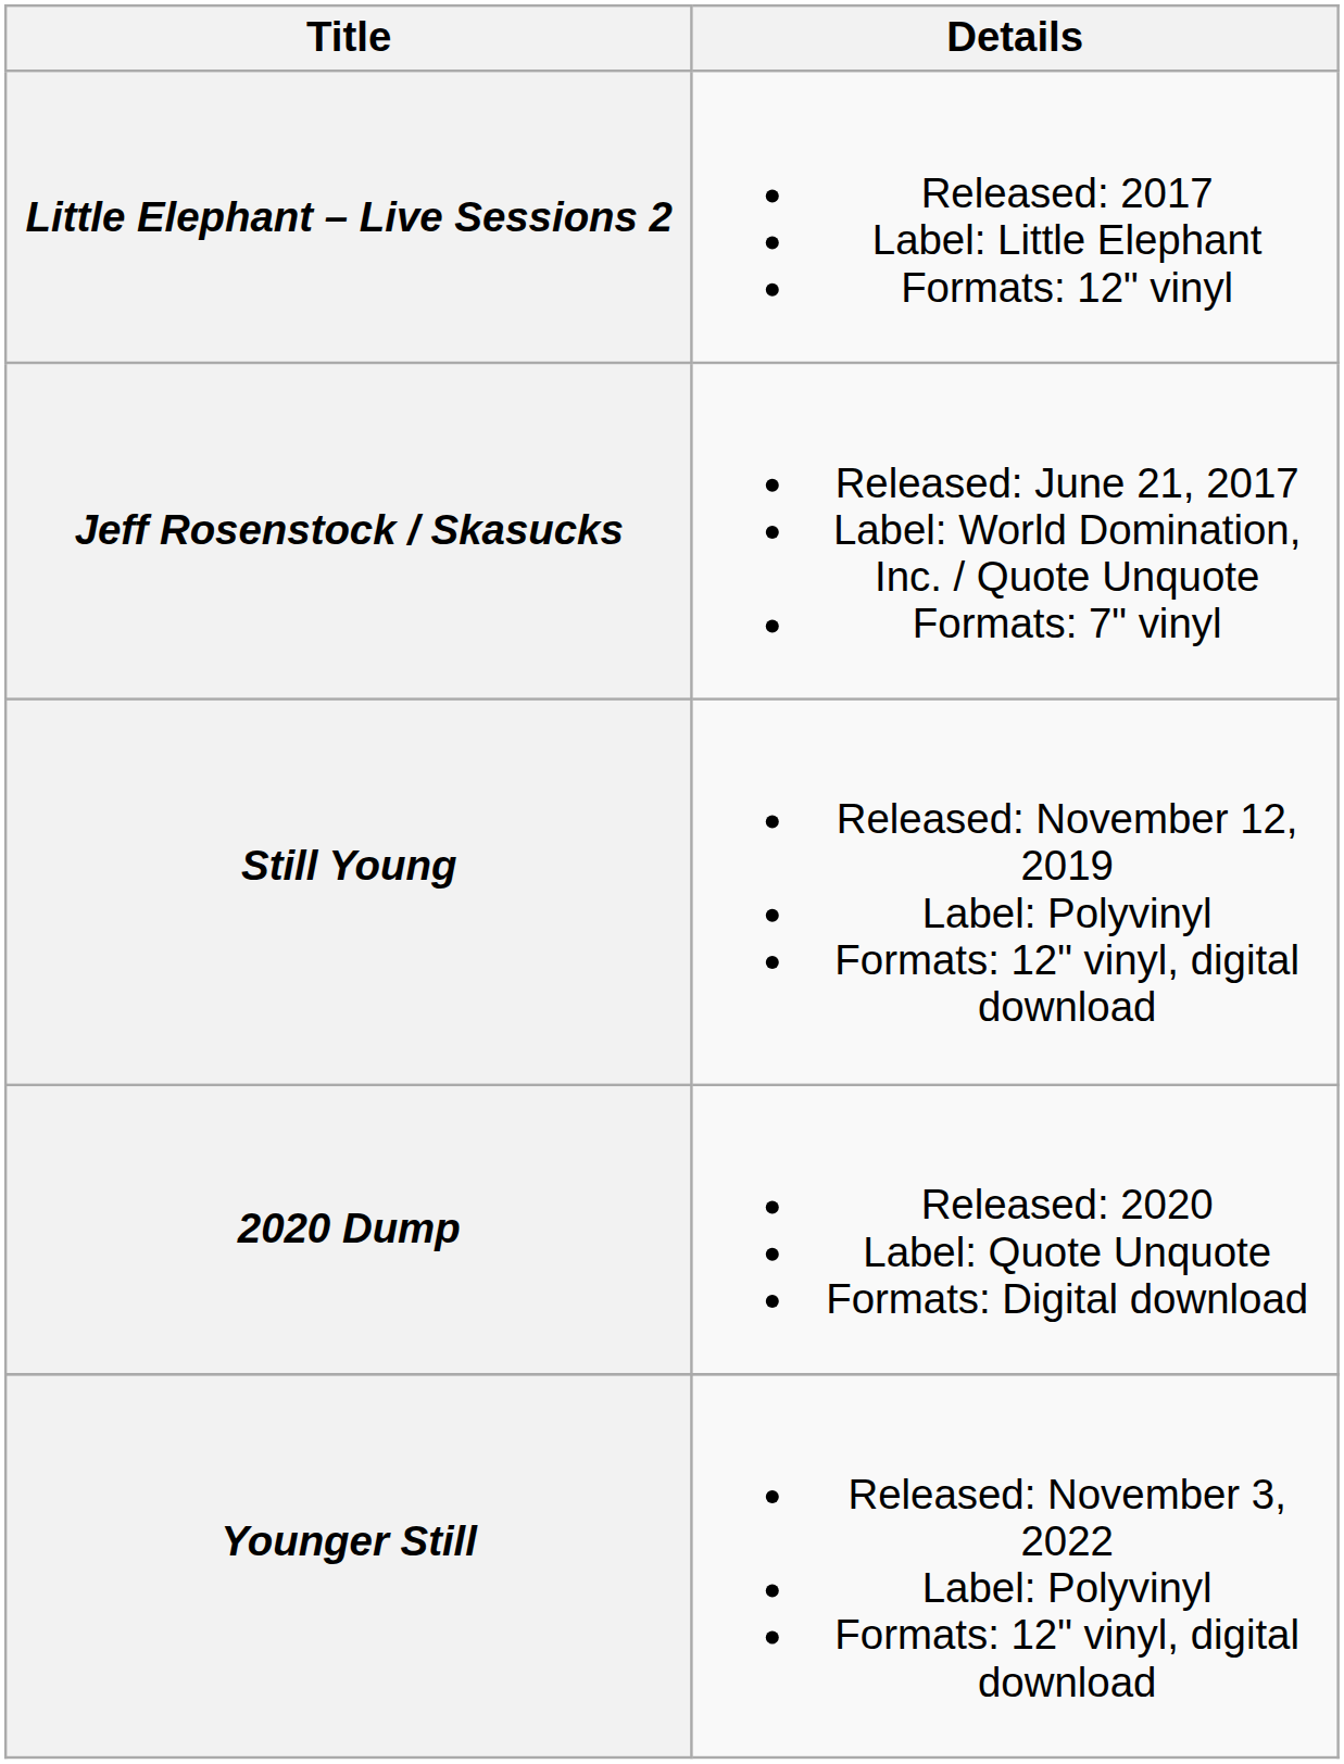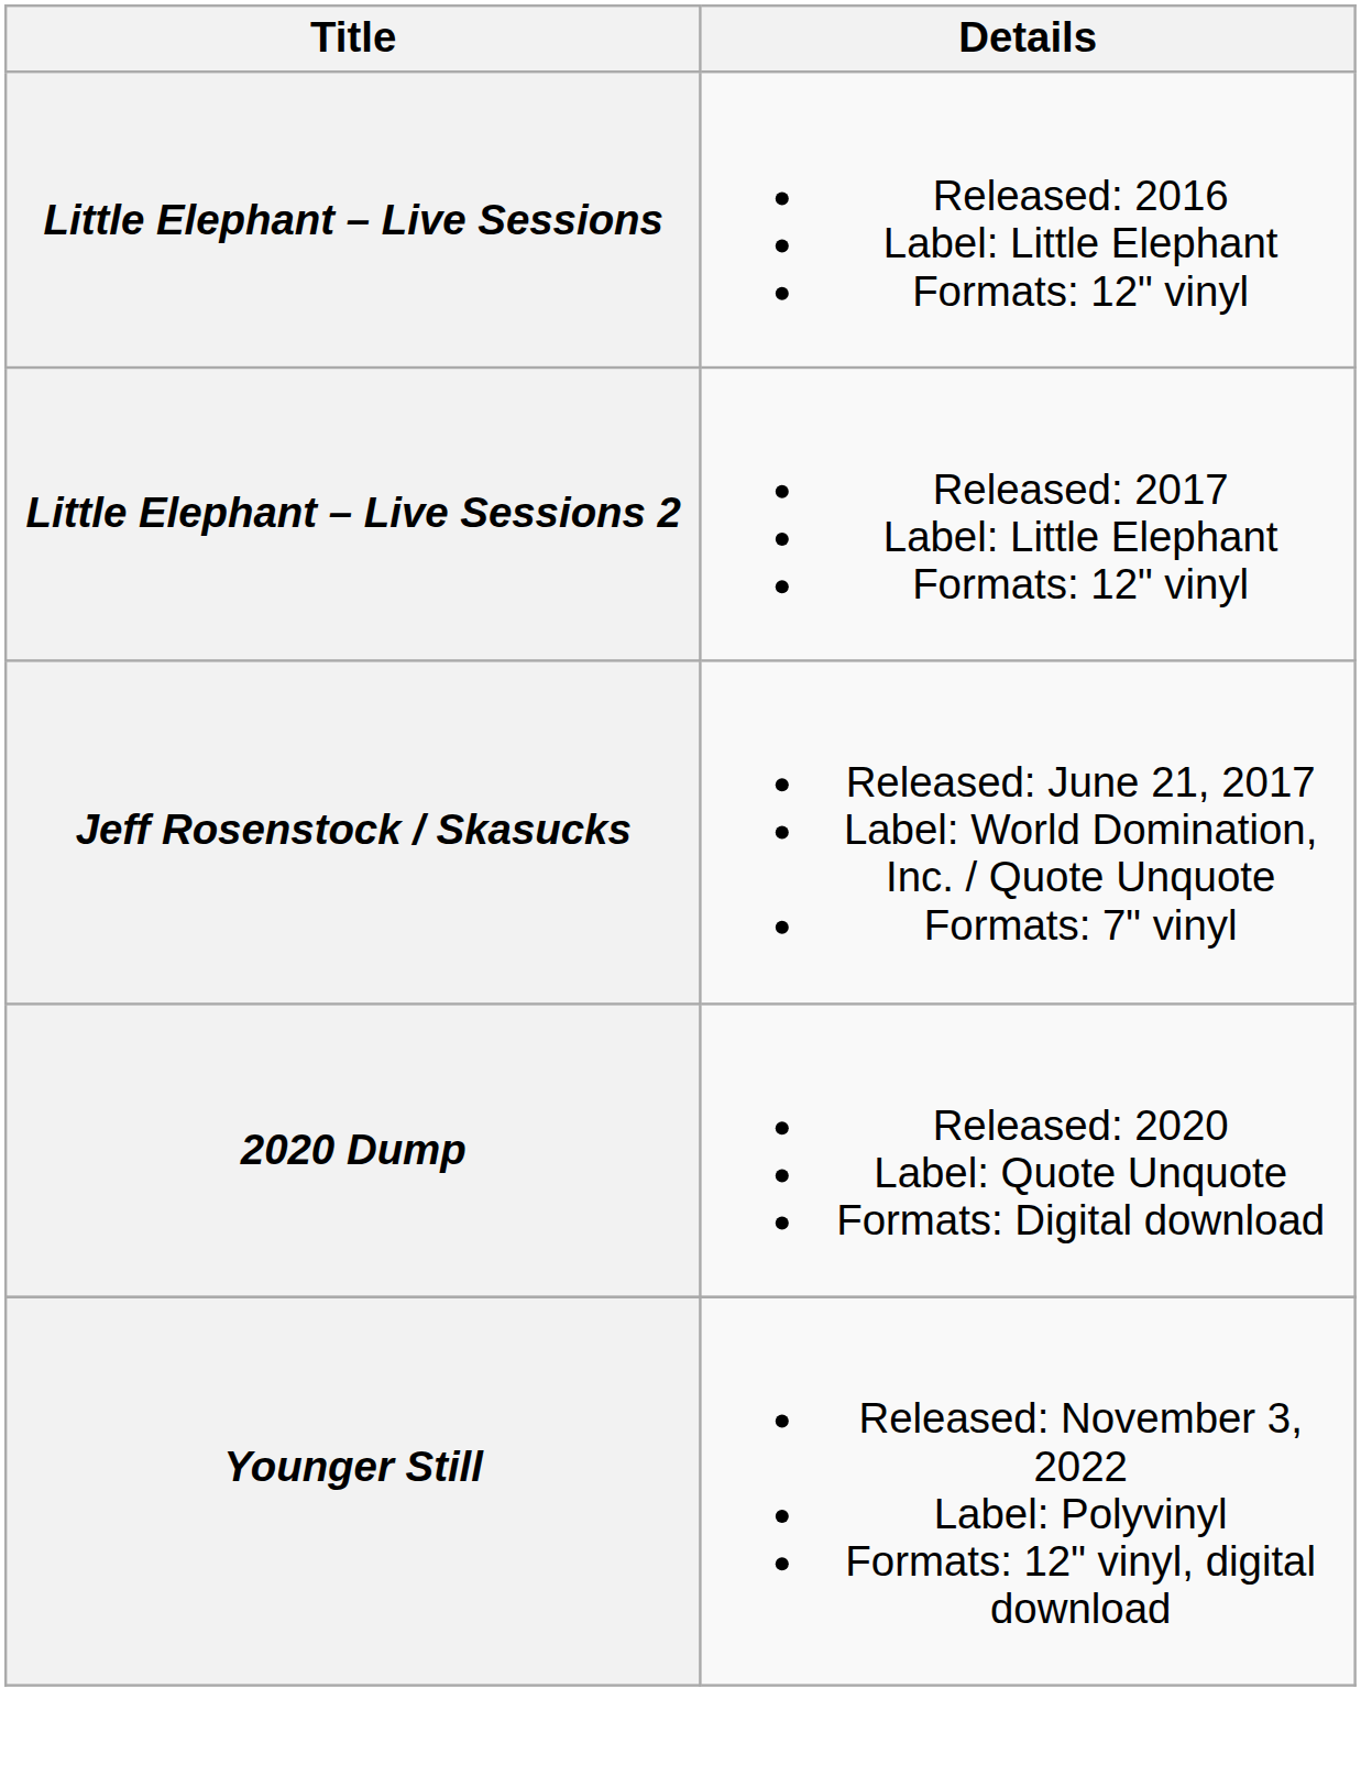+ row: Little Elephant – Live Sessions | Released: 2016 Label: Little Elephant Formats: 12" vinyl
- row: Still Young | Released: November 12, 2019 Label: Polyvinyl Formats: 12" vinyl, digital download
